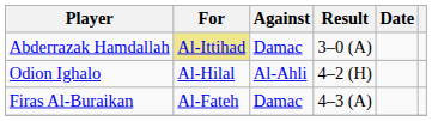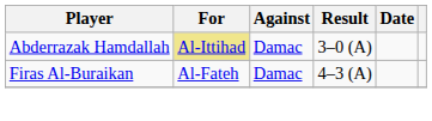- row: Odion Ighalo | Al-Hilal | Al-Ahli | 4–2 (H)
